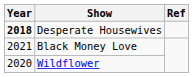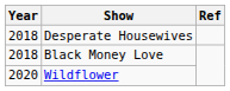Desperate Housewives | Year: bold -> normal
Black Money Love | Year: 2021 -> 2018
